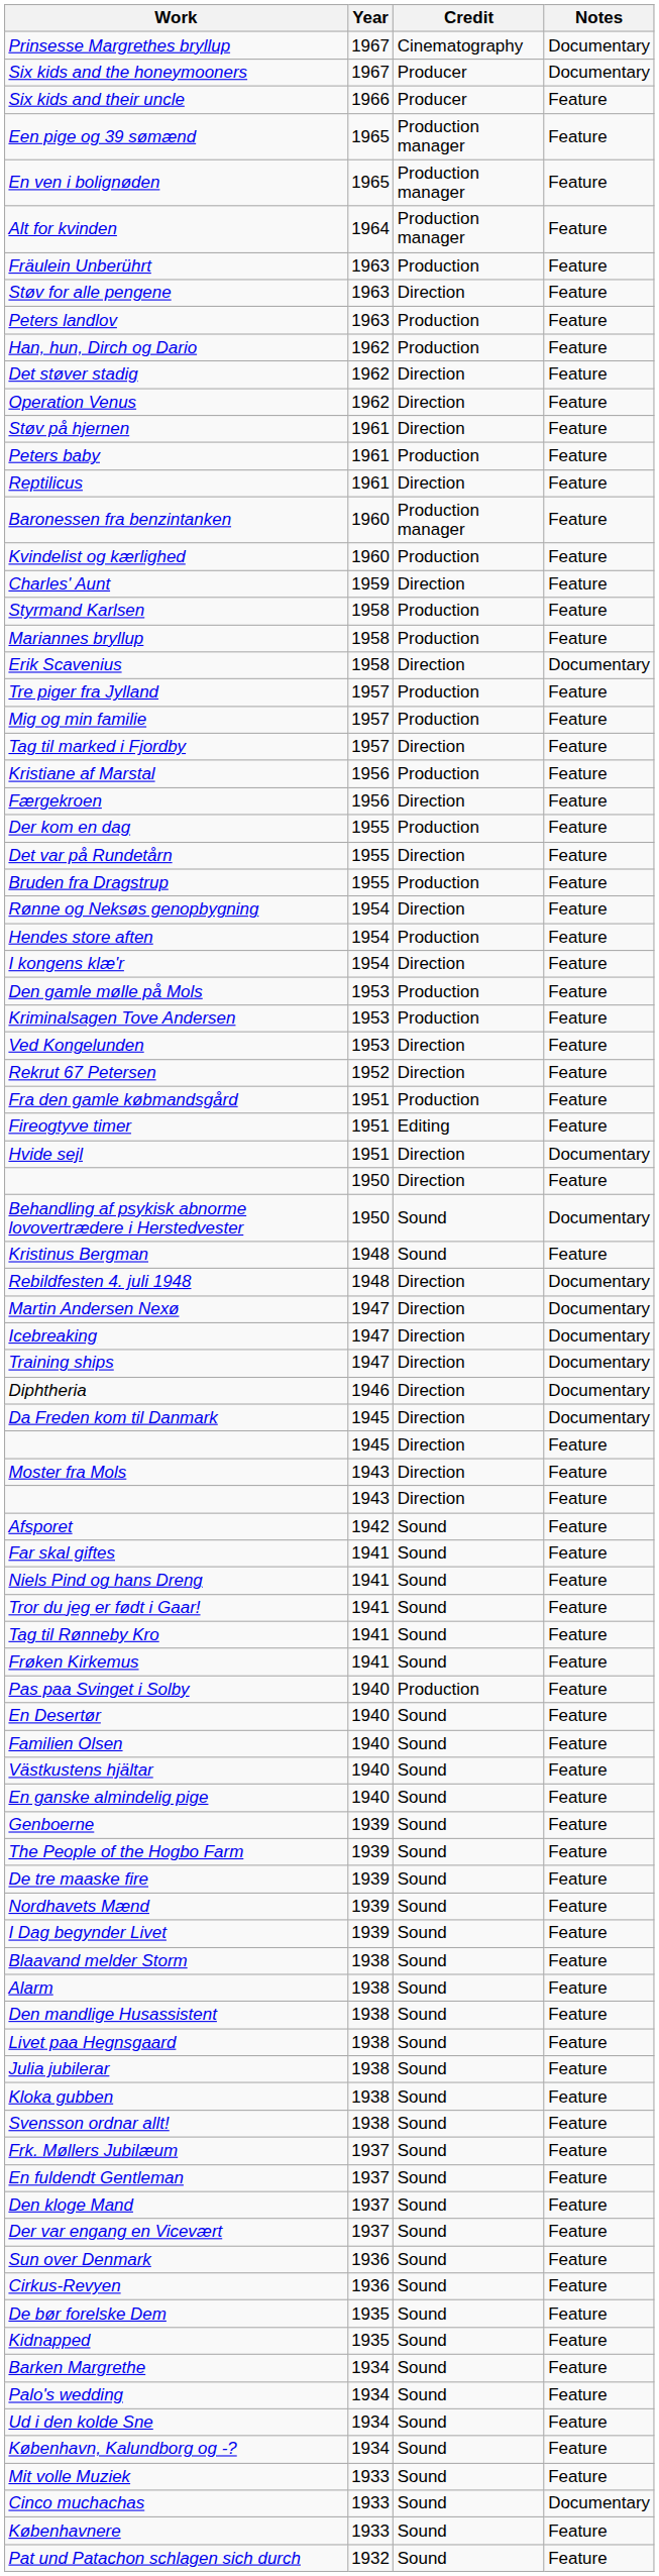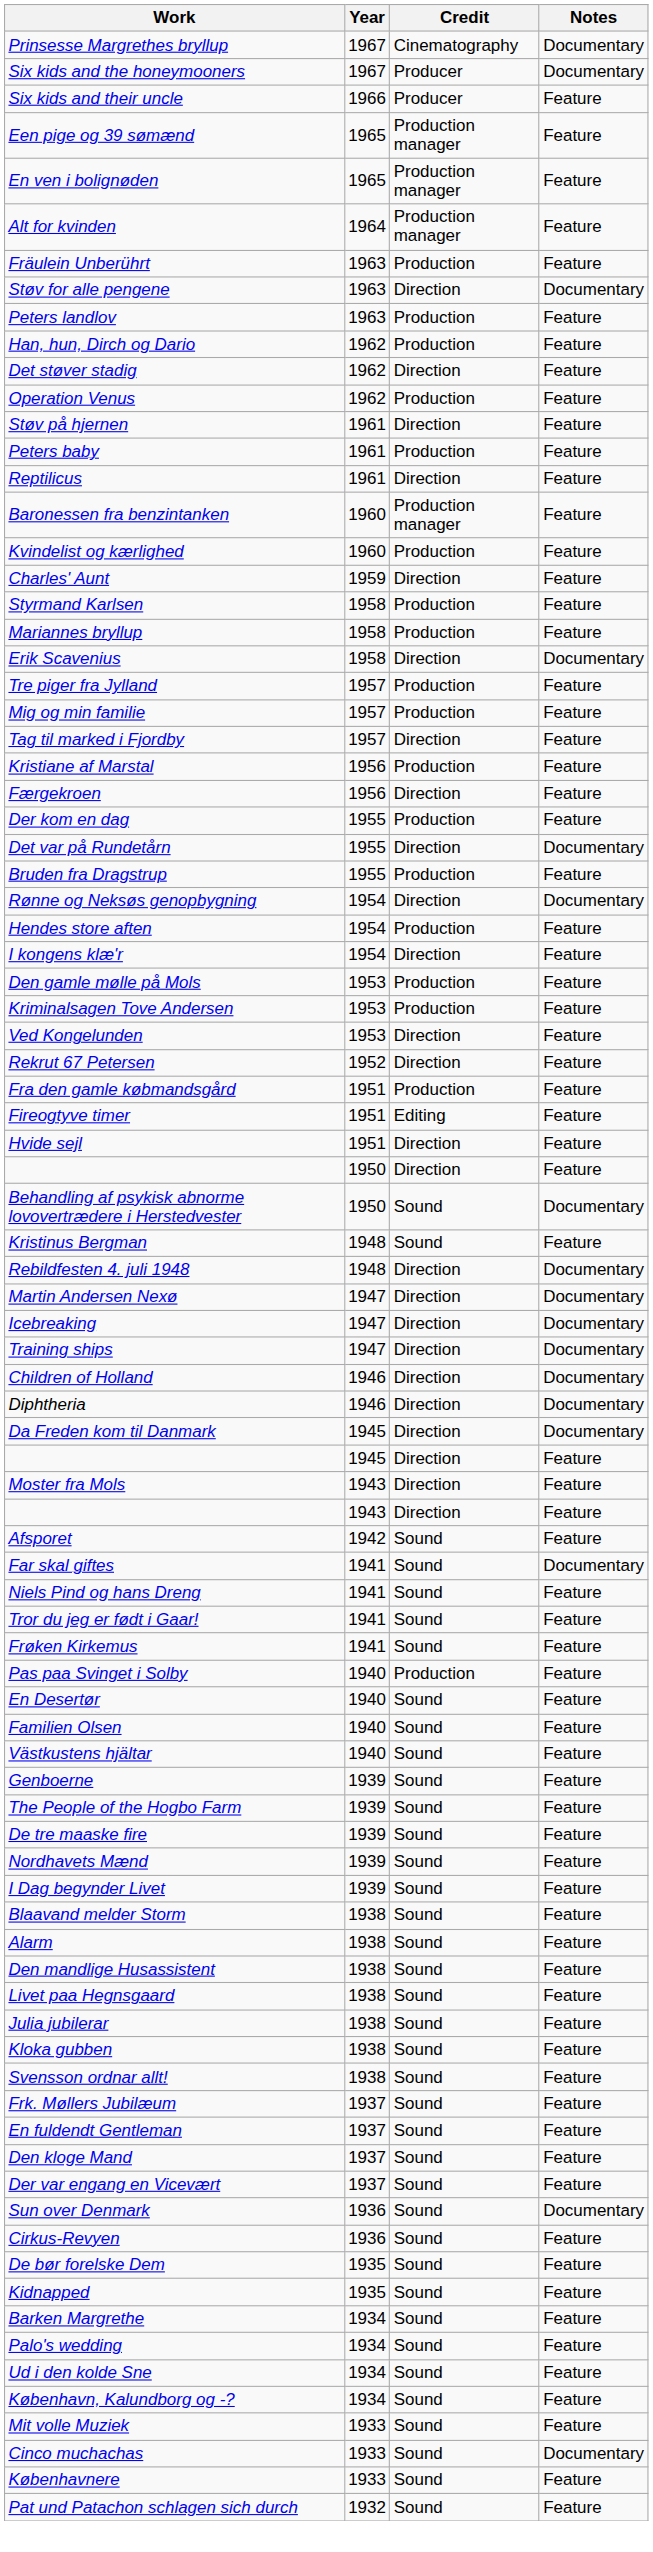Støv for alle pengene | Notes: Feature -> Documentary
Operation Venus | Credit: Direction -> Production
Det var på Rundetårn | Notes: Feature -> Documentary
Rønne og Neksøs genopbygning | Notes: Feature -> Documentary
Hvide sejl | Notes: Documentary -> Feature
+ row: Children of Holland | 1946 | Direction | Documentary
Far skal giftes | Notes: Feature -> Documentary
- row: Tag til Rønneby Kro | 1941 | Sound | Feature
- row: En ganske almindelig pige | 1940 | Sound | Feature
Sun over Denmark | Notes: Feature -> Documentary
